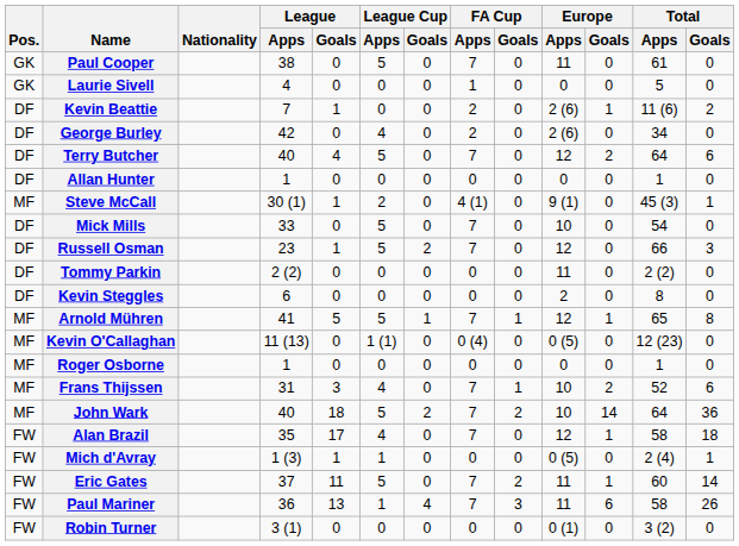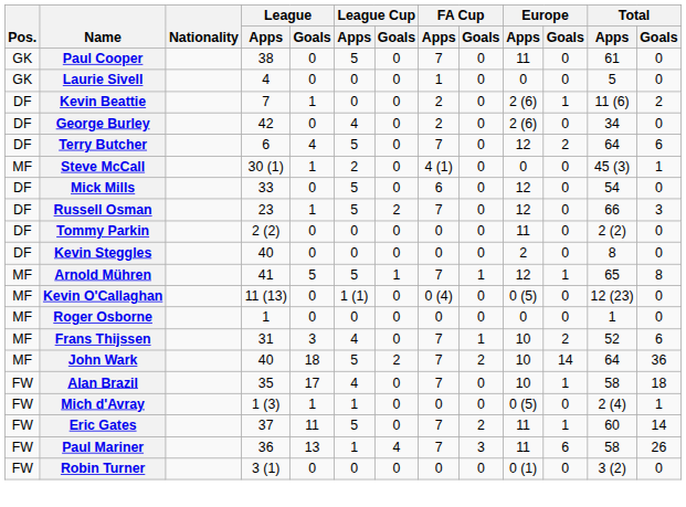Terry Butcher | League / Apps: 40 -> 6
- row: DF | Allan Hunter | 1 | 0 | 0 | 0 | 0 | 0 | 0 | 0 | 1 | 0
Steve McCall | Europe / Apps: 9 (1) -> 0
Mick Mills | FA Cup / Apps: 7 -> 6
Mick Mills | Europe / Apps: 10 -> 12
Kevin Steggles | League / Apps: 6 -> 40
Alan Brazil | Europe / Apps: 12 -> 10
